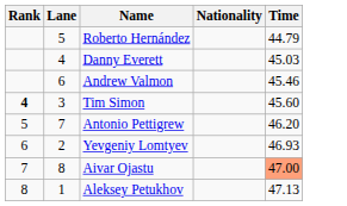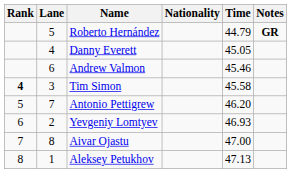+ column: Notes | GR
Danny Everett | Time: 45.03 -> 45.05
Tim Simon | Time: 45.60 -> 45.58
Aivar Ojastu | Time: lightsalmon background -> no background
